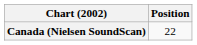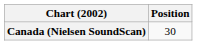Canada (Nielsen SoundScan) | Position: 22 -> 30
